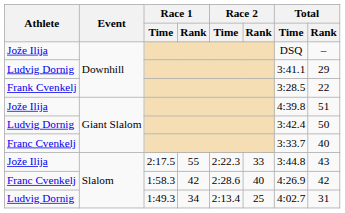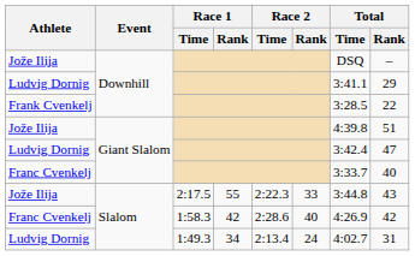Ludvig Dornig / Giant Slalom | Total / Rank: 50 -> 47
Ludvig Dornig / Slalom | Race 2 / Rank: 25 -> 24
